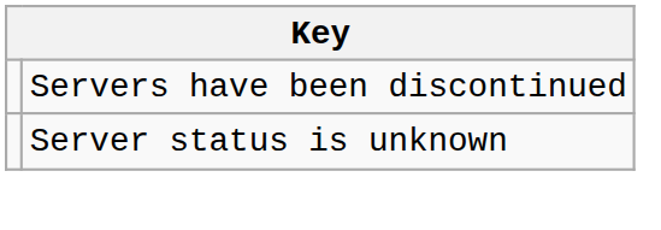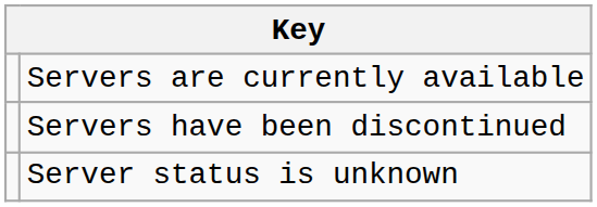+ row: Servers are currently available
